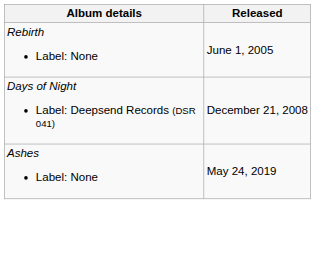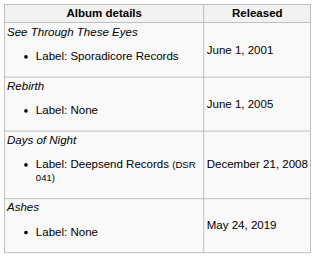+ row: See Through These Eyes Label: Sporadicore Records | June 1, 2001
